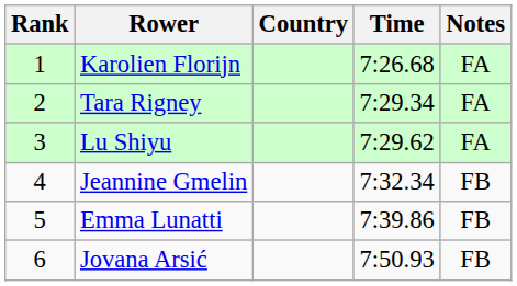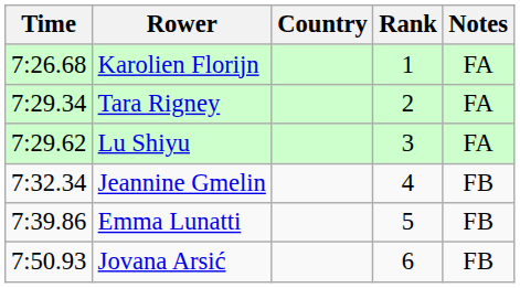columns swapped: Rank <-> Time
